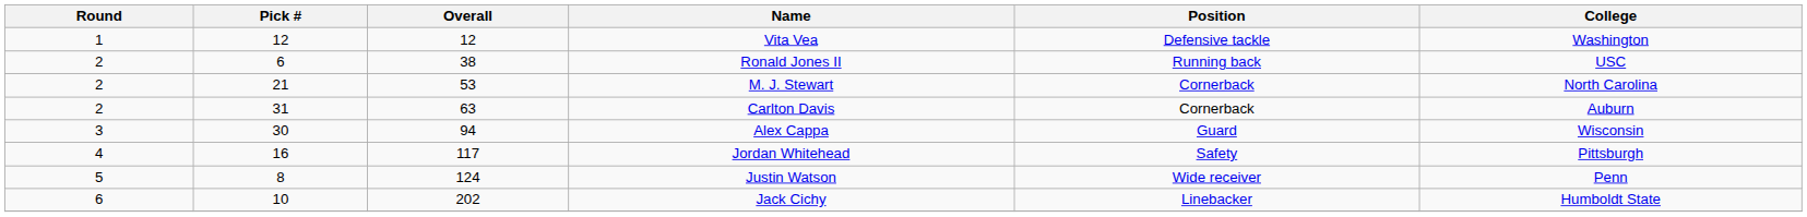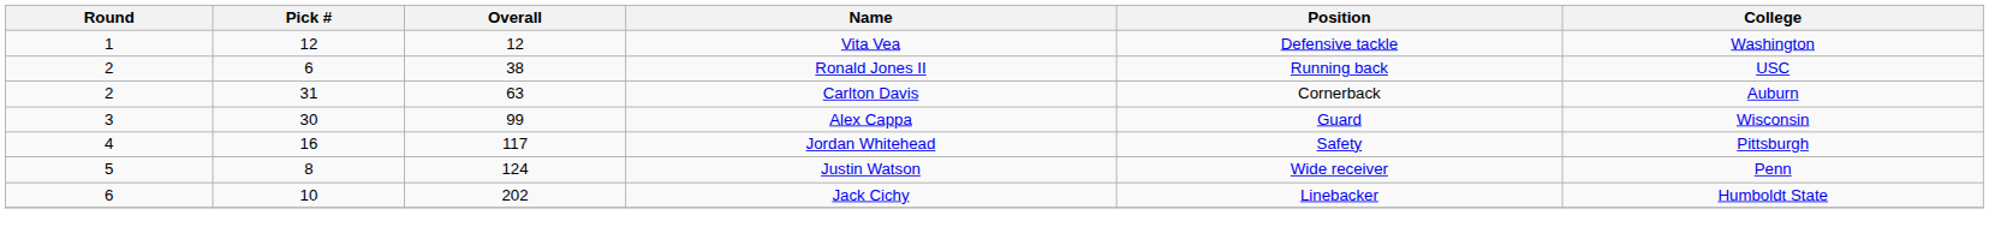- row: 2 | 21 | 53 | M. J. Stewart | Cornerback | North Carolina
Alex Cappa | Overall: 94 -> 99
